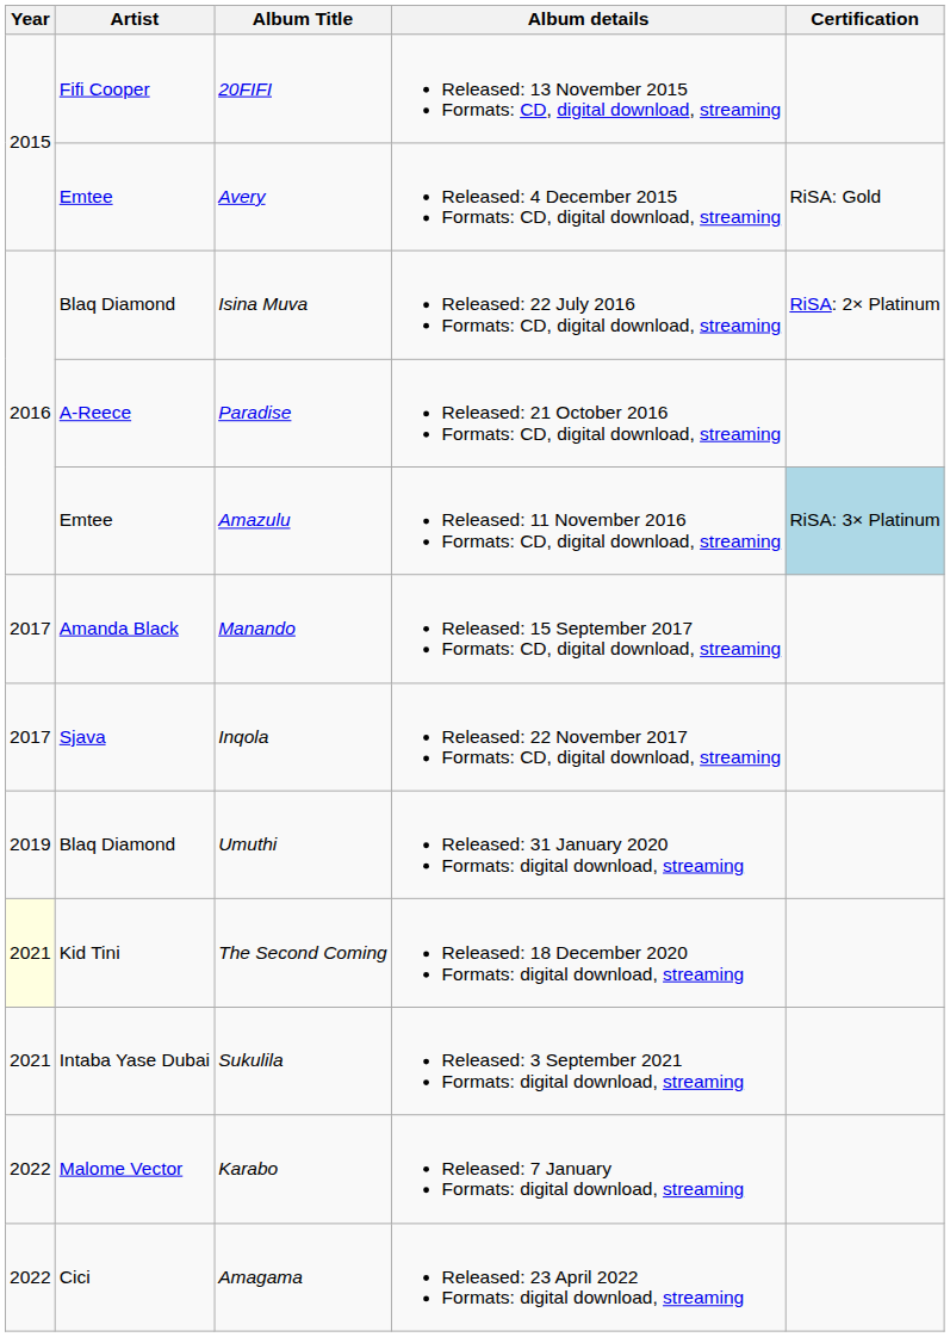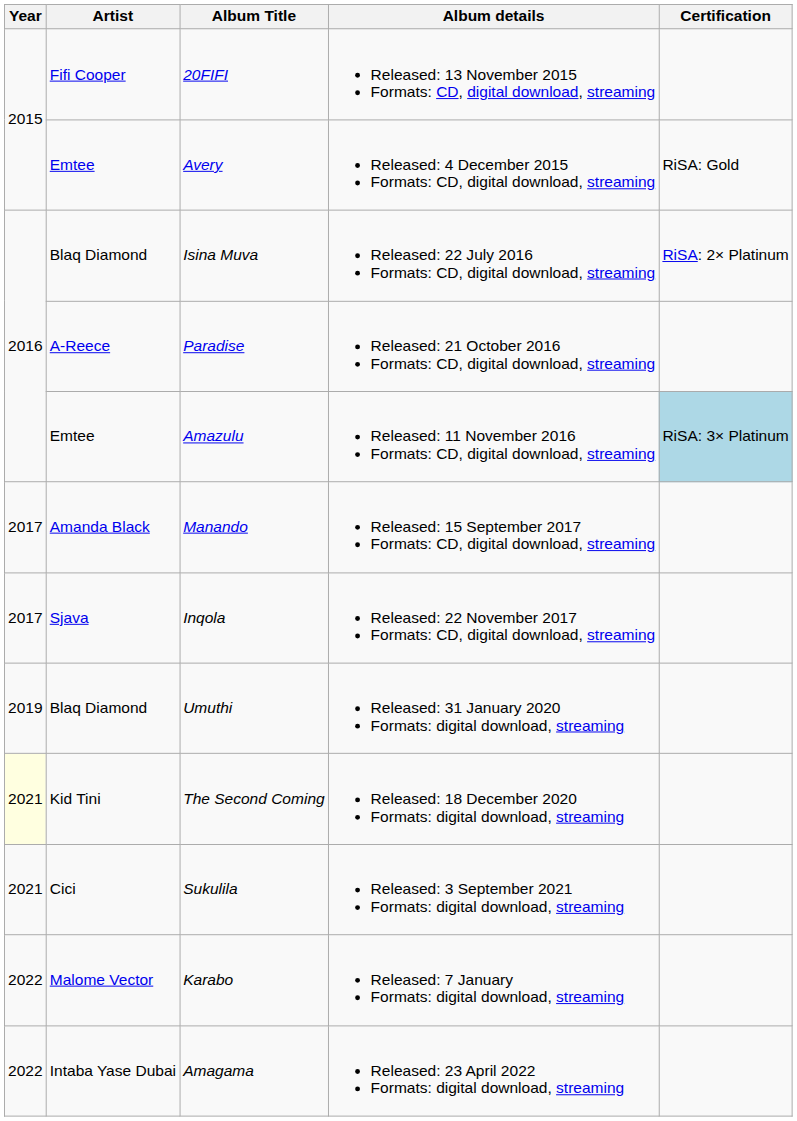Sukulila | Artist: Intaba Yase Dubai -> Cici
Amagama | Artist: Cici -> Intaba Yase Dubai
